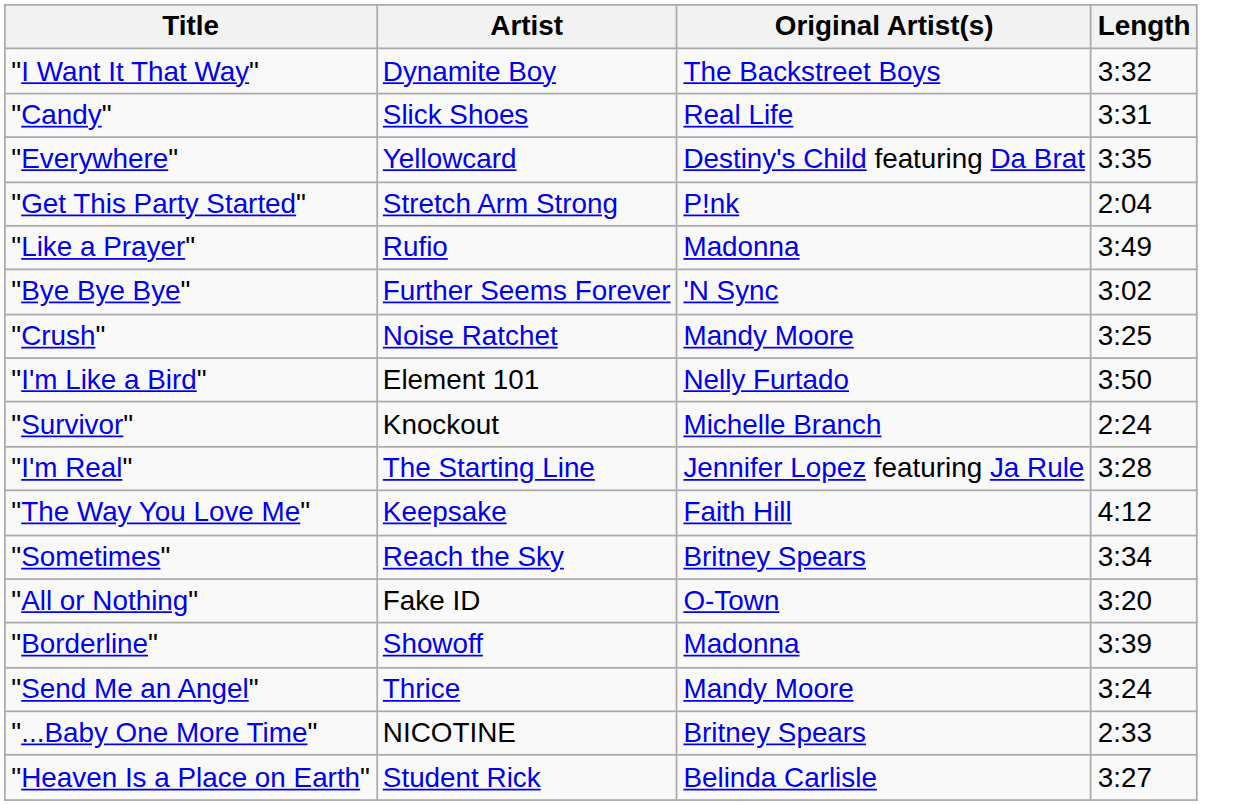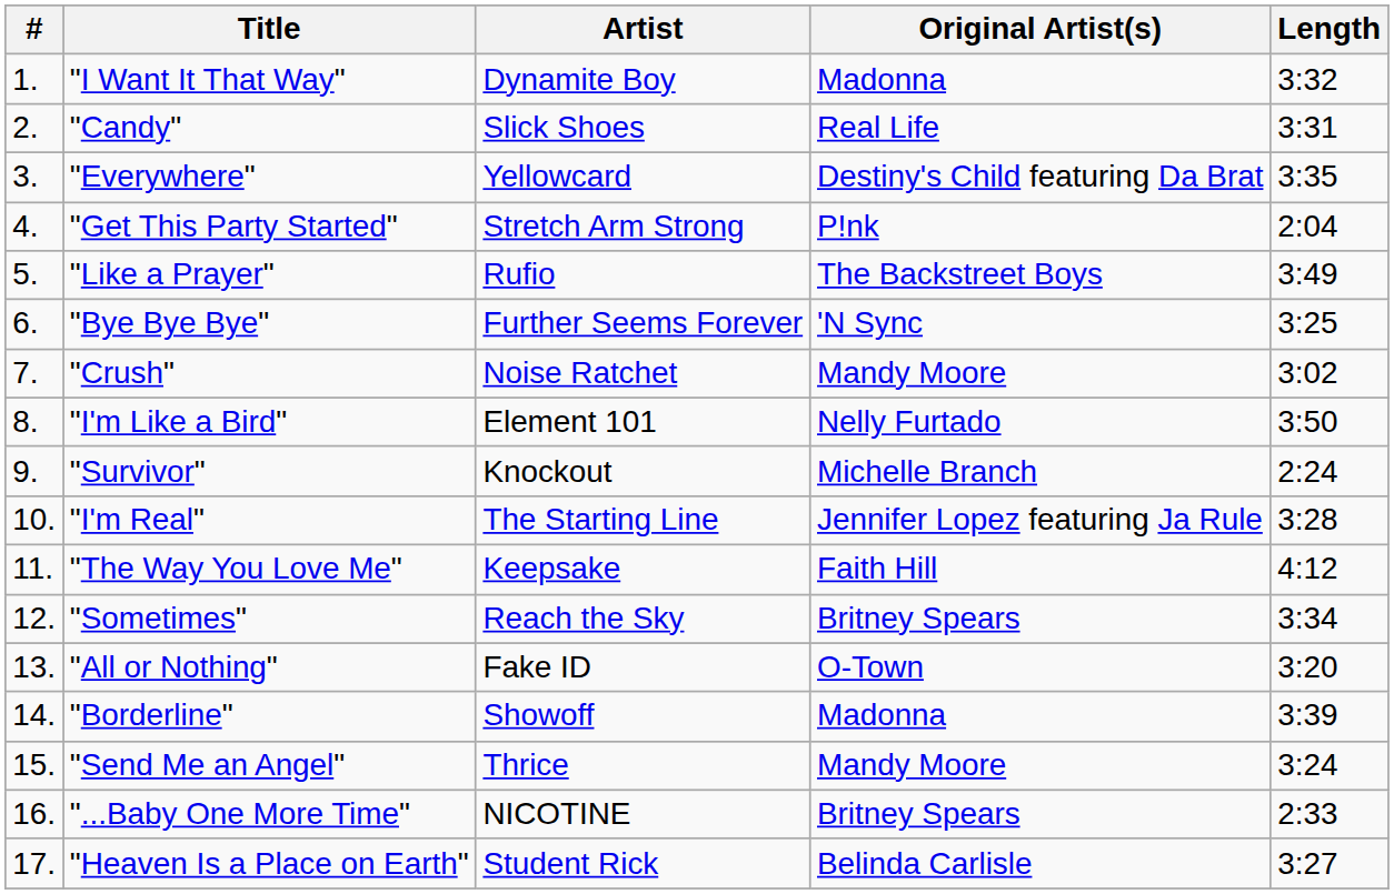+ column: # | 1. | 2. | 3. | 4. | 5. | 6. | 7. | 8. | 9. | 10. | 11. | 12. | 13. | 14. | 15. | 16. | 17.
"I Want It That Way" | Original Artist(s): The Backstreet Boys -> Madonna
"Like a Prayer" | Original Artist(s): Madonna -> The Backstreet Boys
"Bye Bye Bye" | Length: 3:02 -> 3:25
"Crush" | Length: 3:25 -> 3:02
